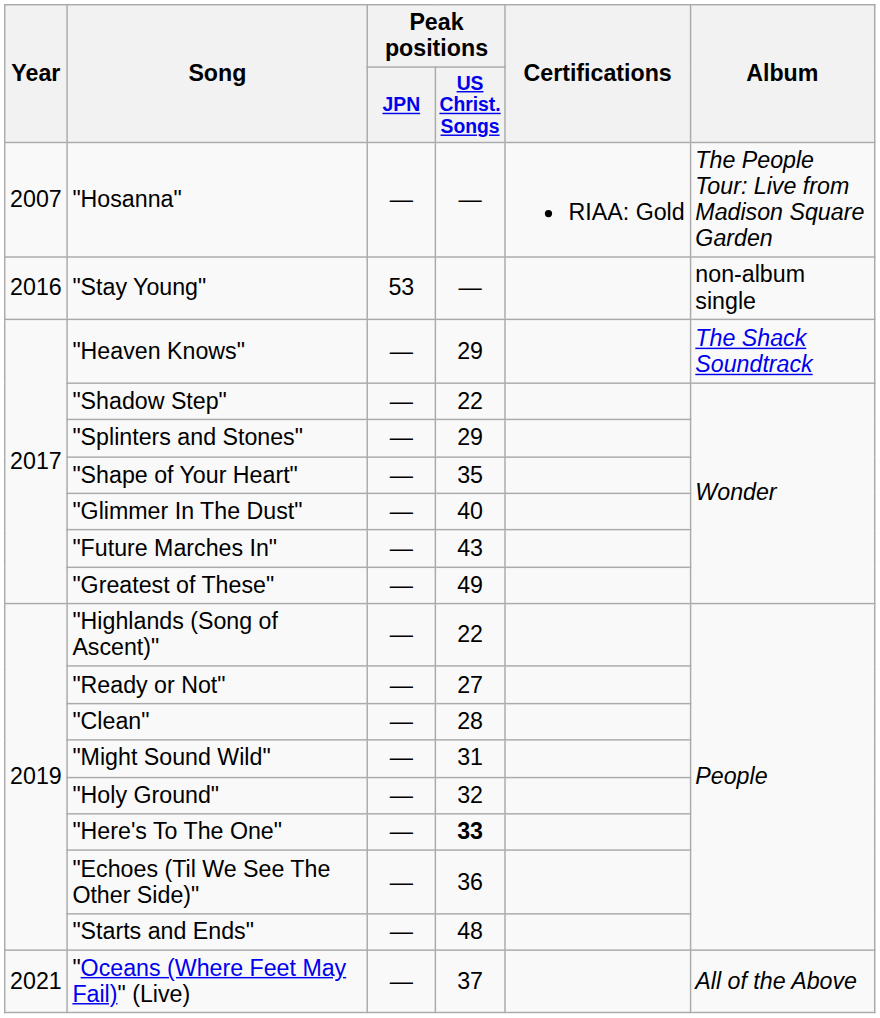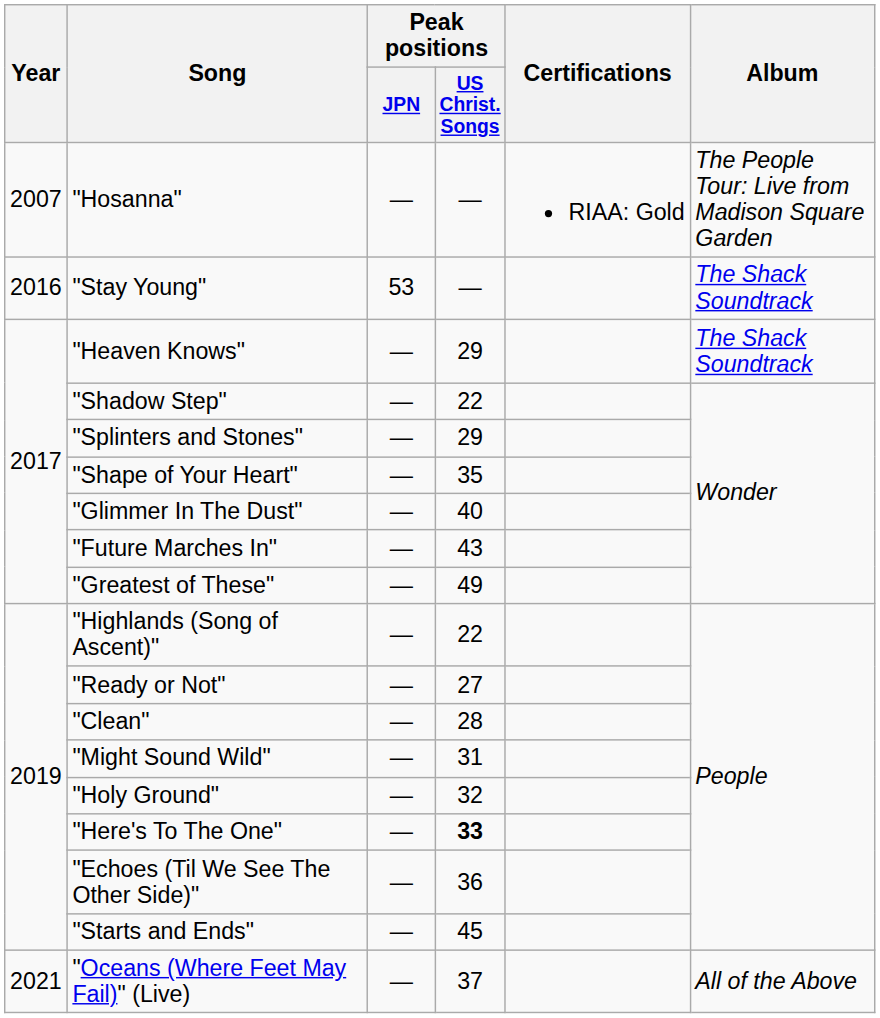"Stay Young" | Album: non-album single -> The Shack Soundtrack
"Starts and Ends" | Peak positions / US Christ. Songs: 48 -> 45
